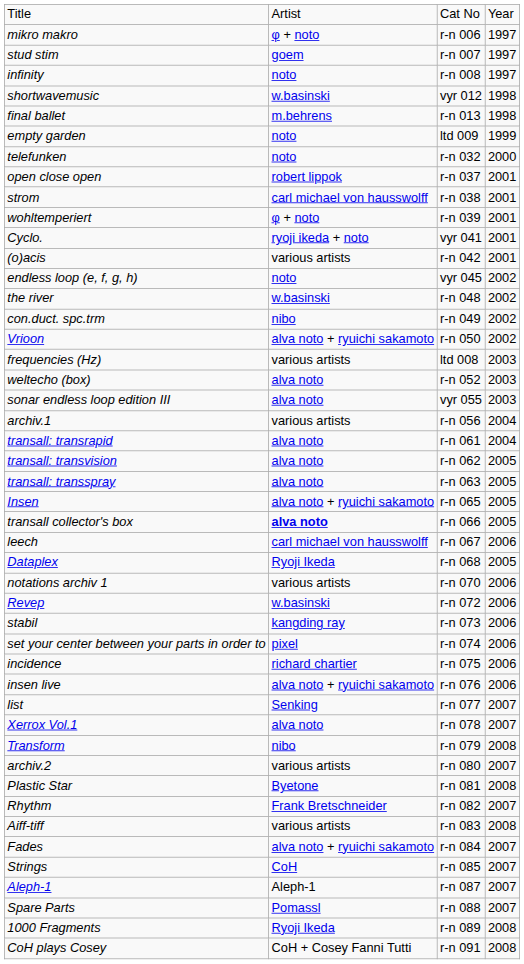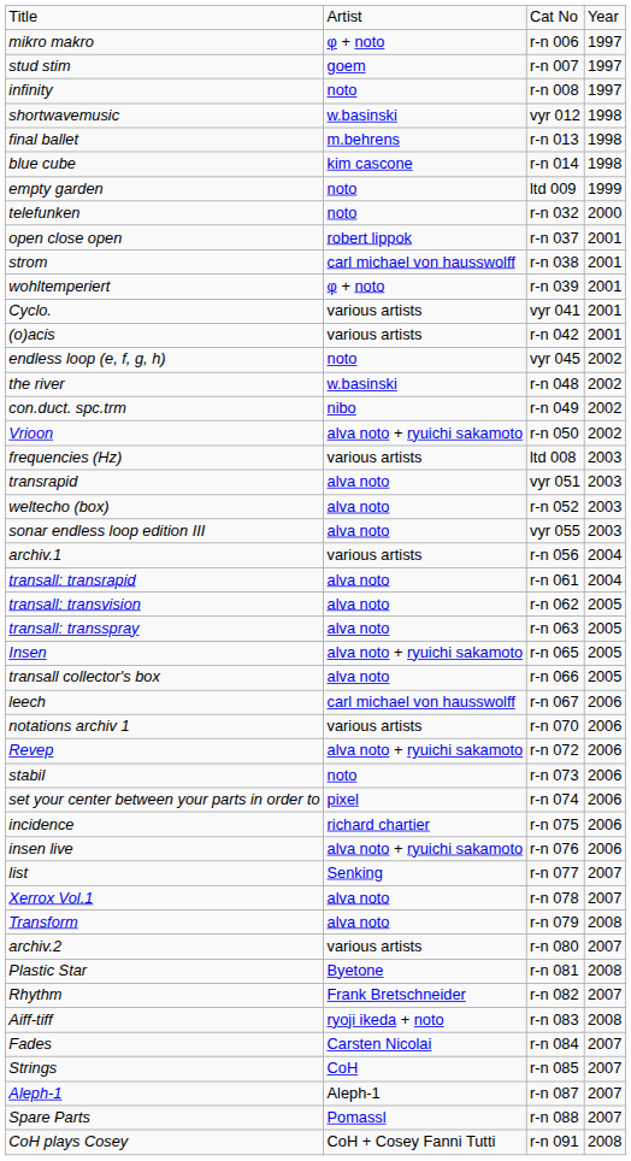+ row: blue cube | kim cascone | r-n 014 | 1998
Cyclo. | column 2: ryoji ikeda + noto -> various artists
+ row: transrapid | alva noto | vyr 051 | 2003
transall collector's box | column 2: bold -> normal
- row: Dataplex | Ryoji Ikeda | r-n 068 | 2005
Revep | column 2: w.basinski -> alva noto + ryuichi sakamoto
stabil | column 2: kangding ray -> noto
Transform | column 2: nibo -> alva noto
Aiff-tiff | column 2: various artists -> ryoji ikeda + noto
Fades | column 2: alva noto + ryuichi sakamoto -> Carsten Nicolai
- row: 1000 Fragments | Ryoji Ikeda | r-n 089 | 2008
